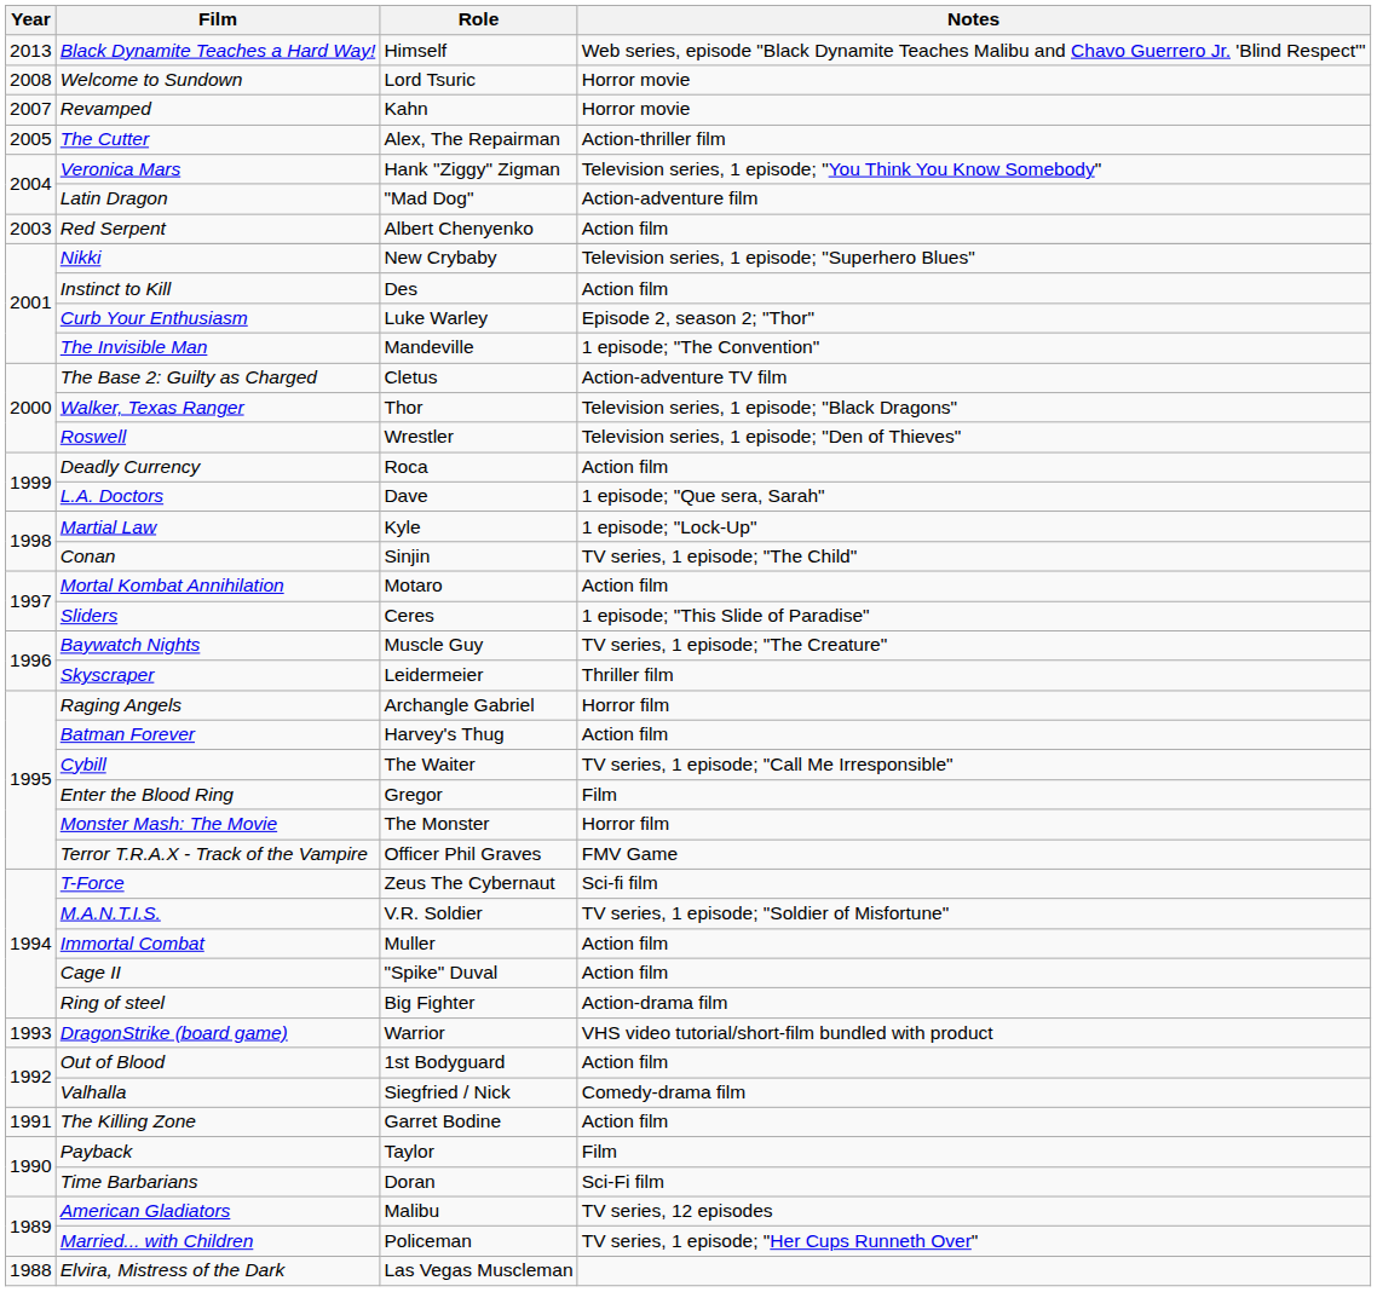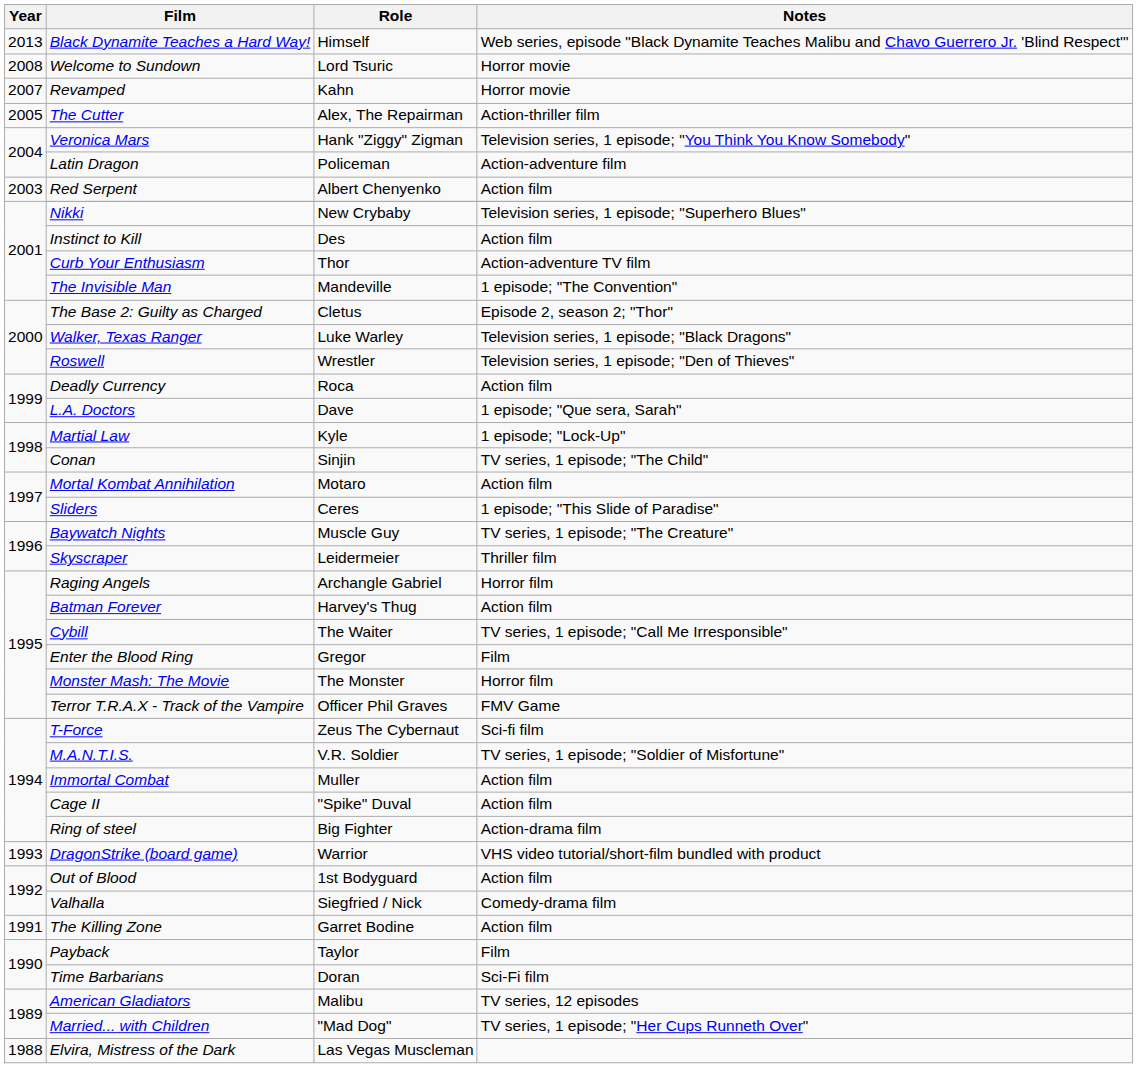Latin Dragon | Role: "Mad Dog" -> Policeman
Curb Your Enthusiasm | Role: Luke Warley -> Thor
Curb Your Enthusiasm | Notes: Episode 2, season 2; "Thor" -> Action-adventure TV film
The Base 2: Guilty as Charged | Notes: Action-adventure TV film -> Episode 2, season 2; "Thor"
Walker, Texas Ranger | Role: Thor -> Luke Warley
Married... with Children | Role: Policeman -> "Mad Dog"
